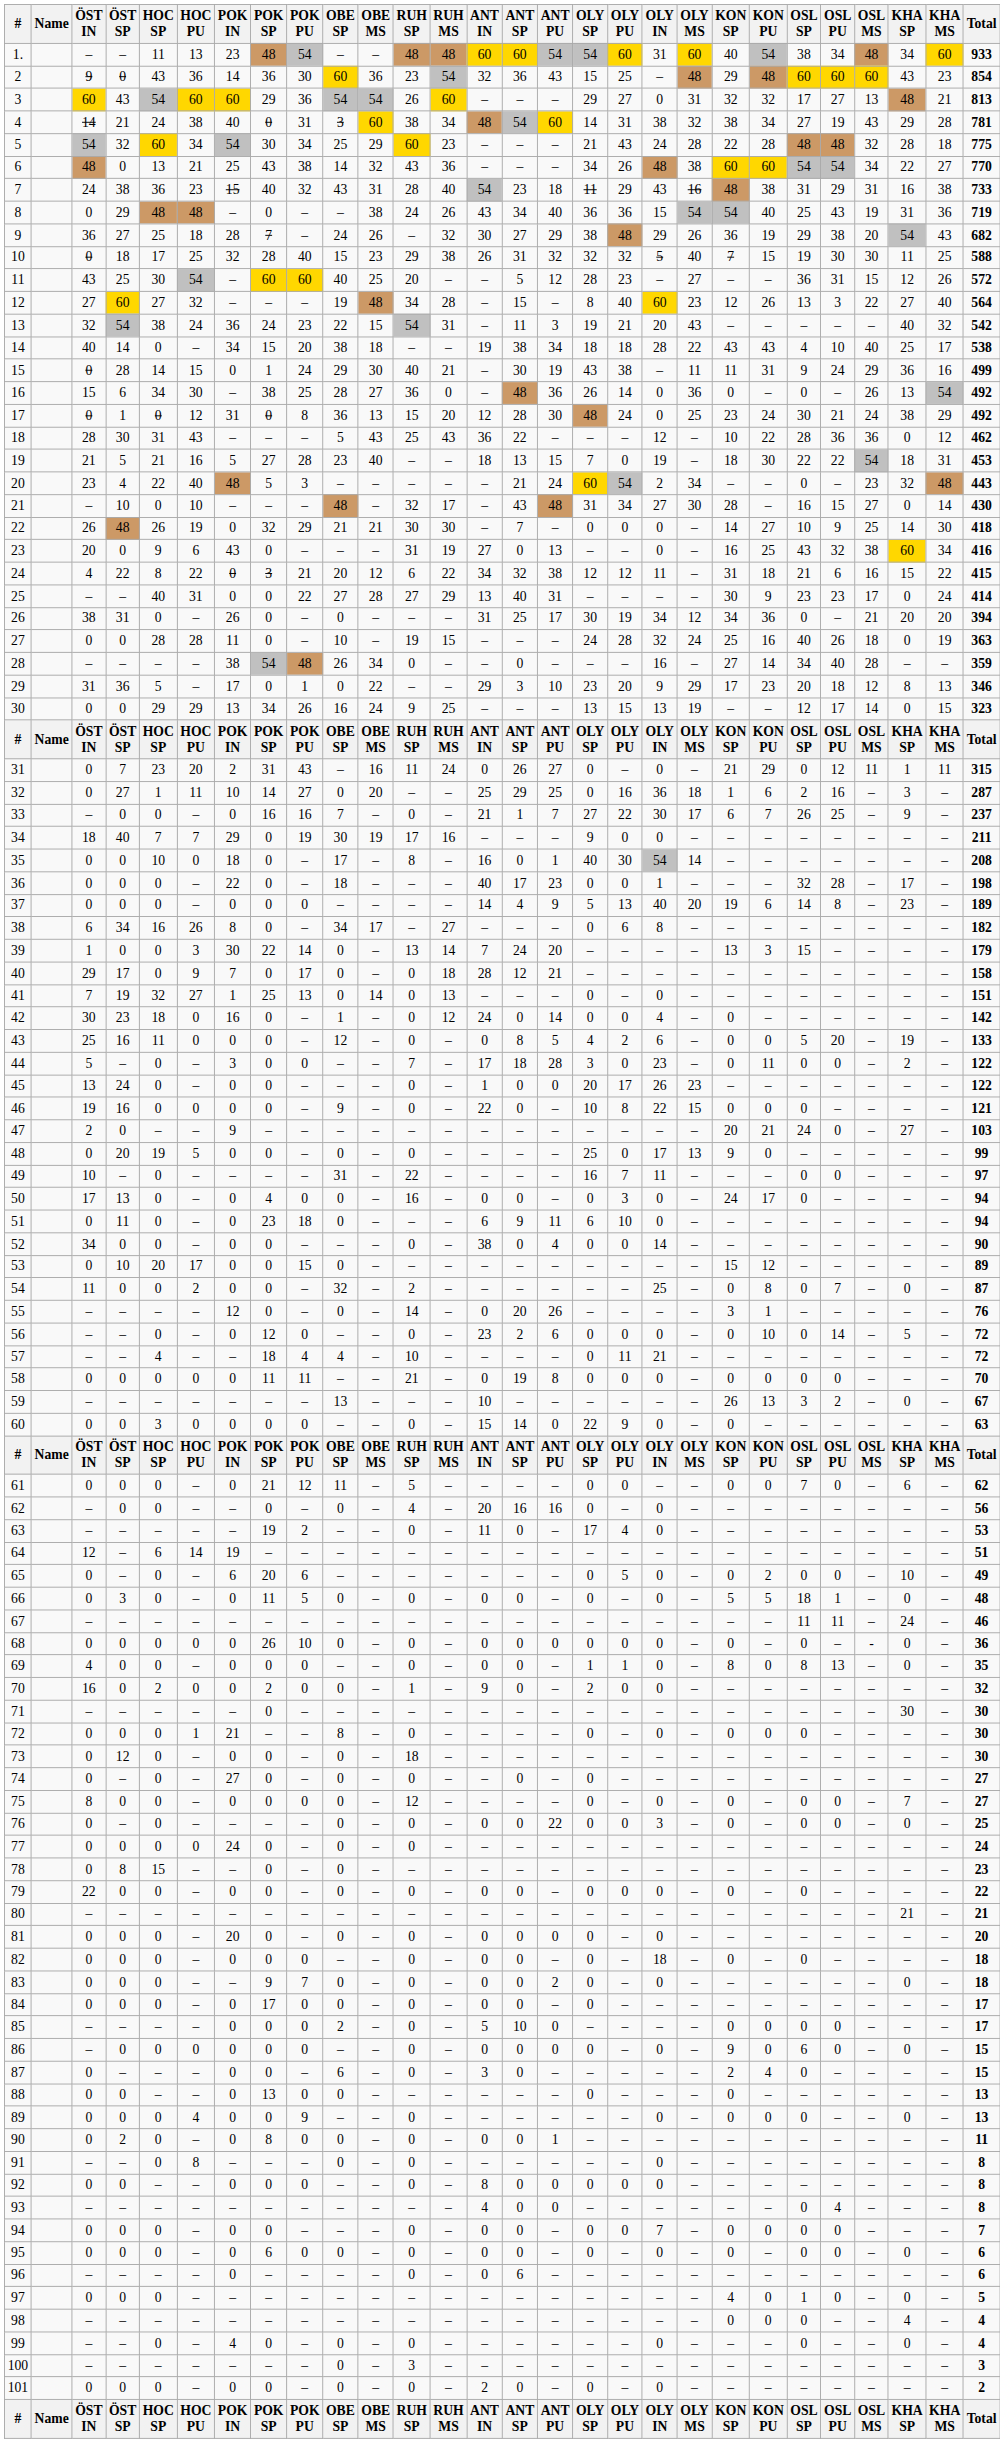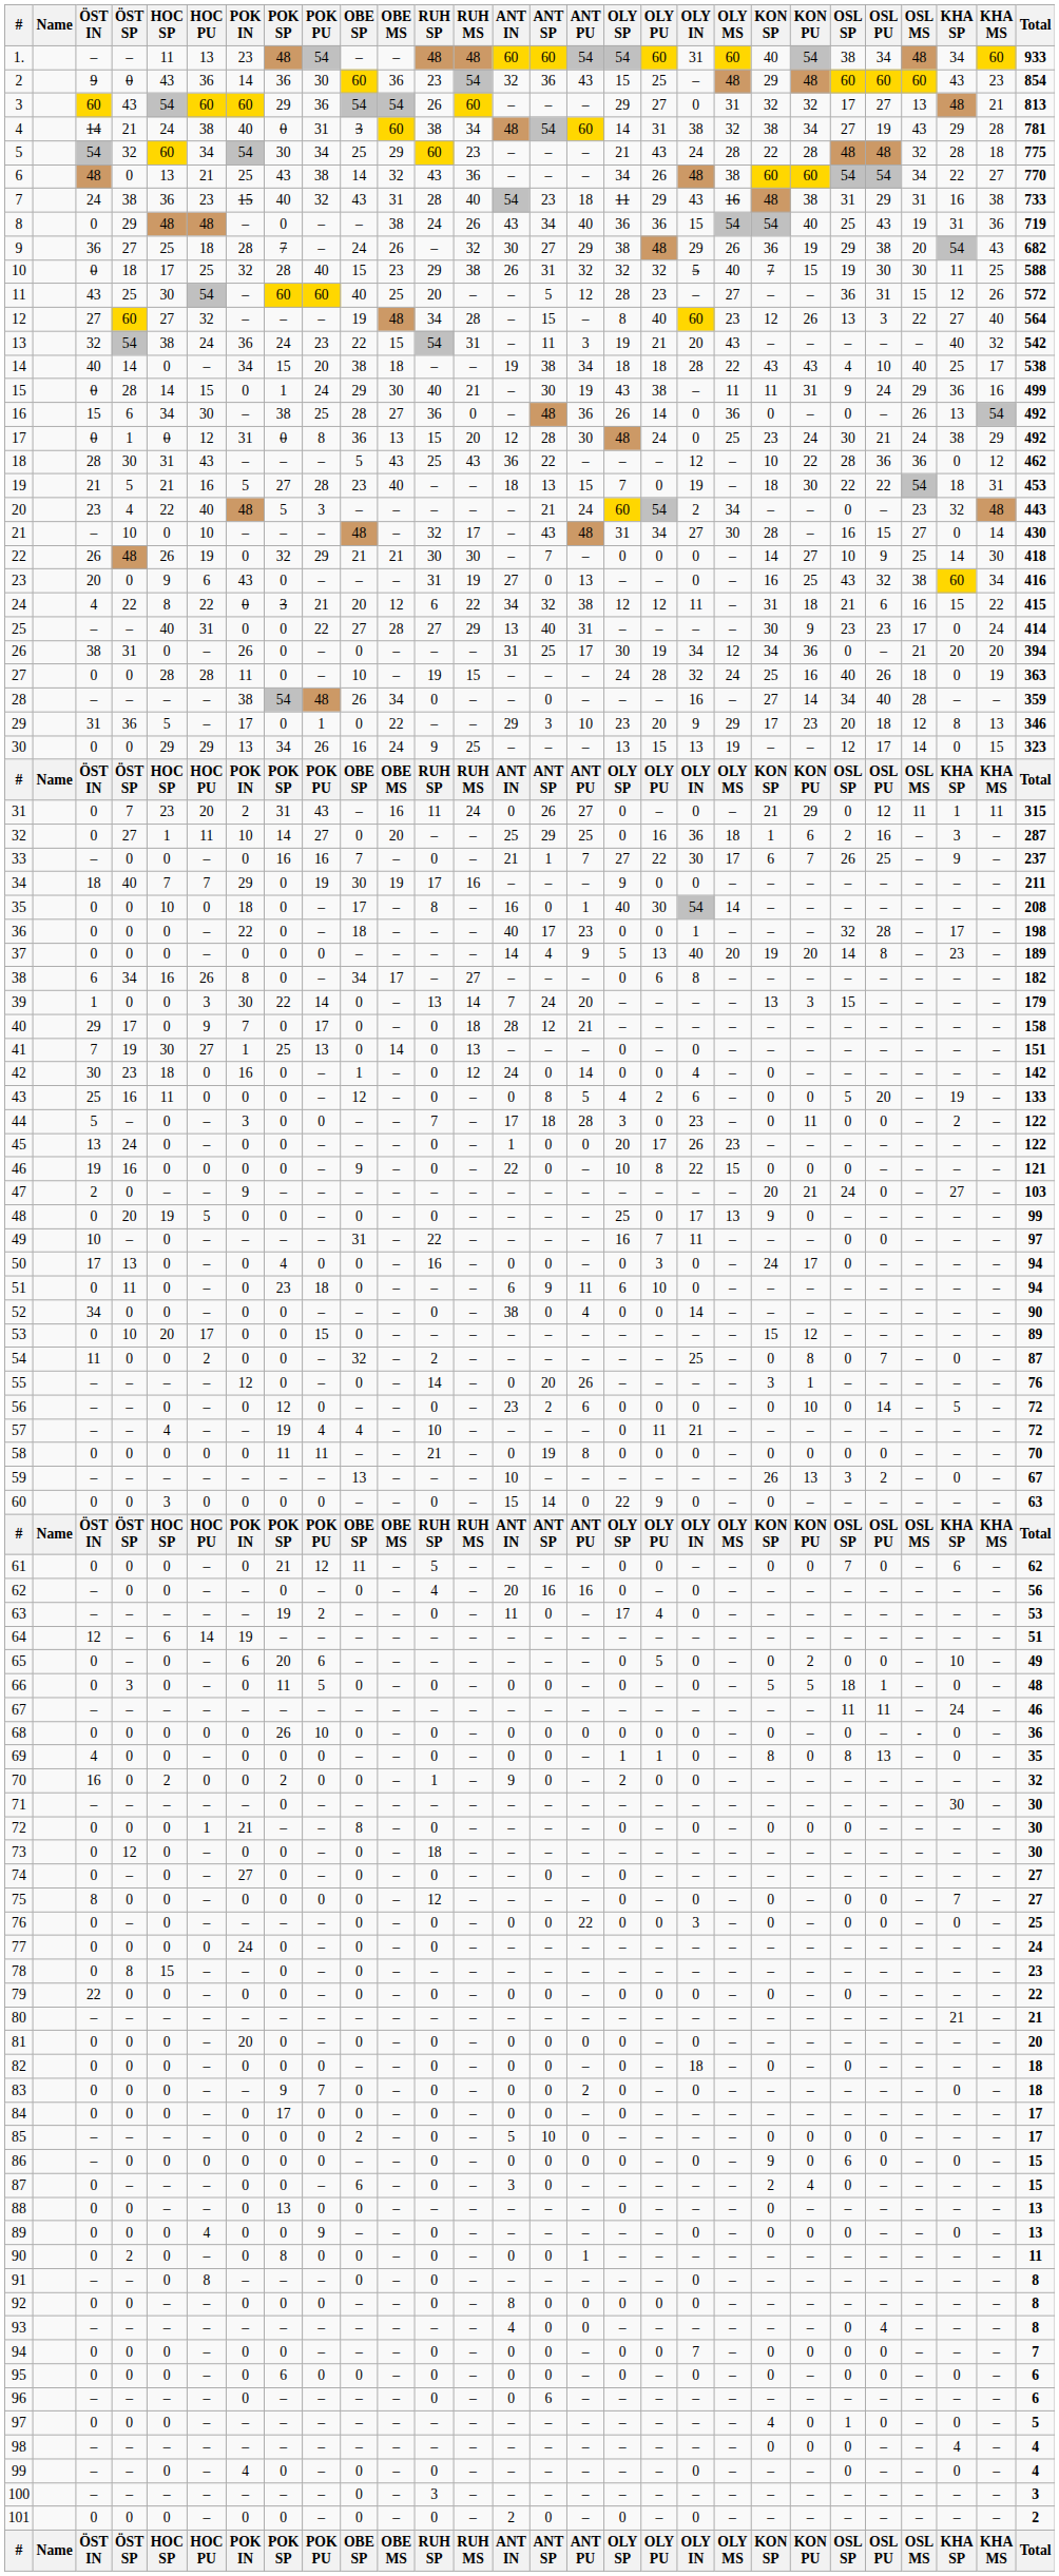37 | KON PU: 6 -> 20
41 | HOC SP: 32 -> 30
57 | POK SP: 18 -> 19
